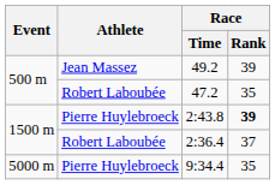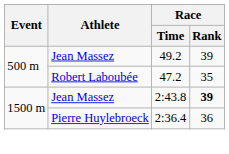2:43.8 | Athlete: Pierre Huylebroeck -> Jean Massez
2:36.4 | Athlete: Robert Laboubée -> Pierre Huylebroeck
2:36.4 | Race / Rank: 37 -> 36
- row: 5000 m | Pierre Huylebroeck | 9:34.4 | 35
